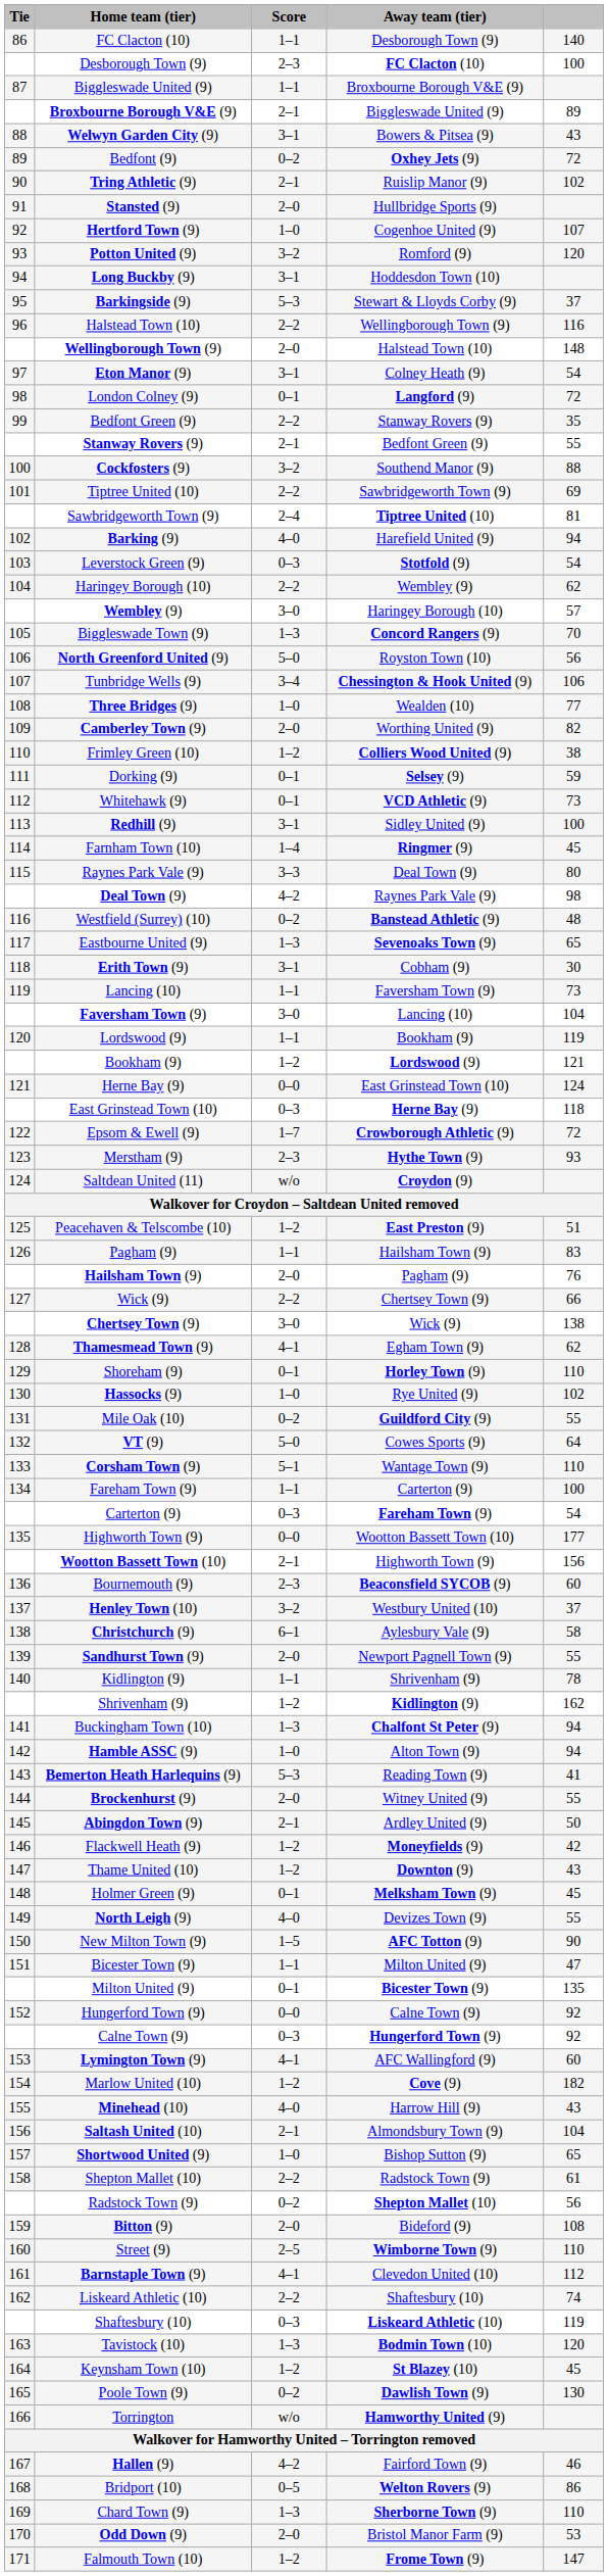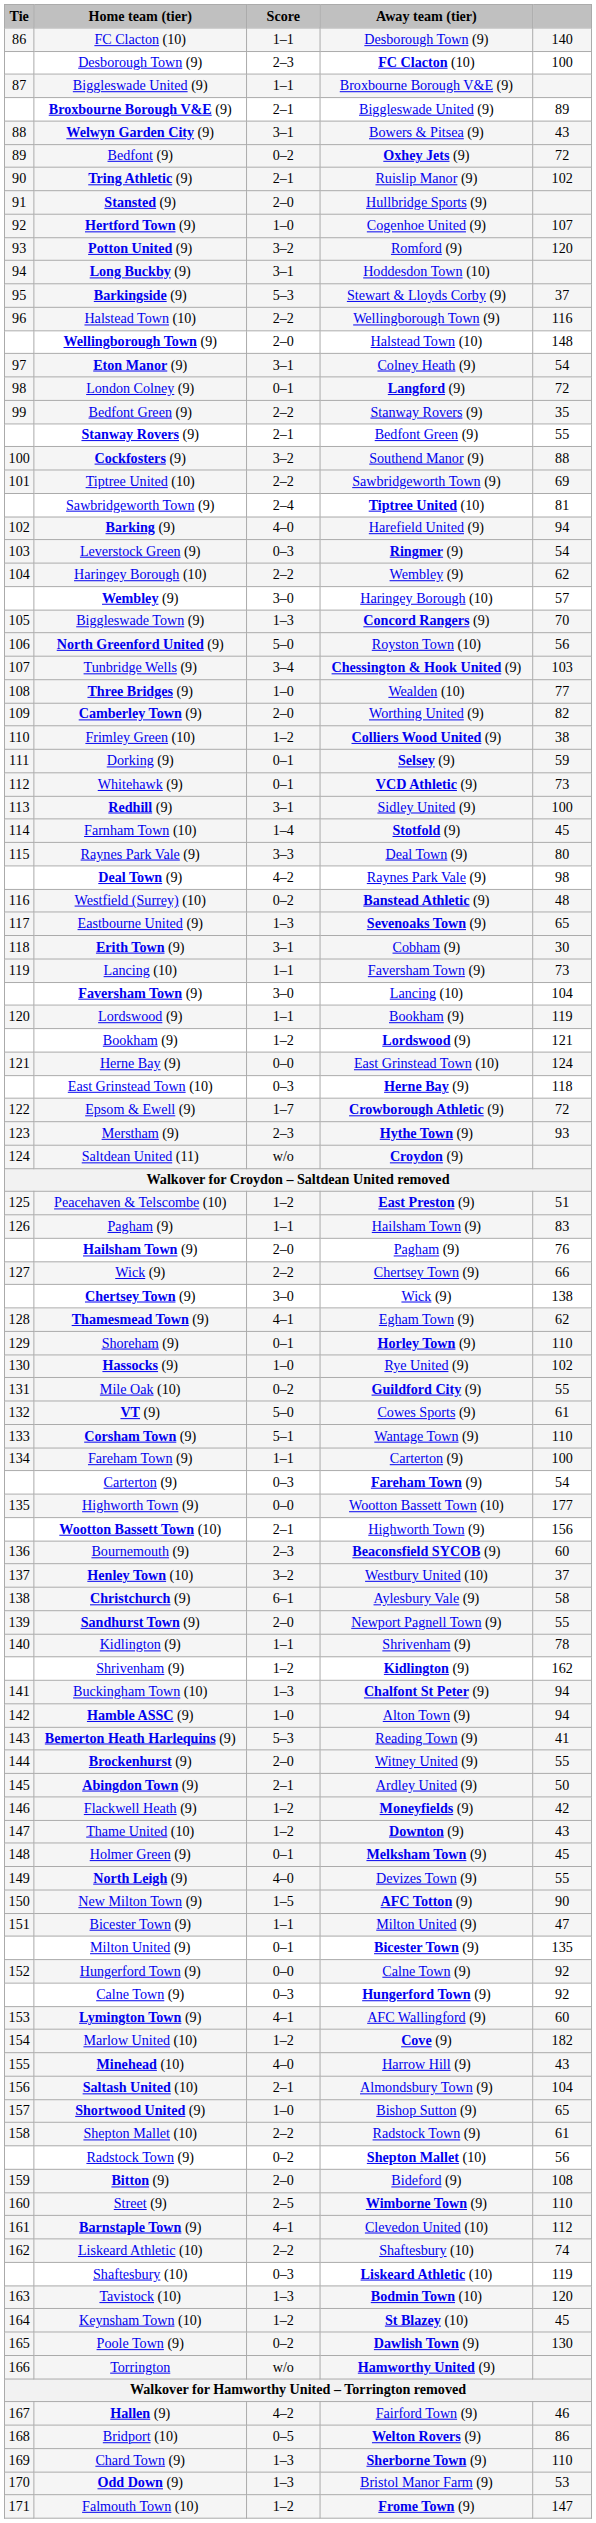Leverstock Green (9) | Away team (tier): Stotfold (9) -> Ringmer (9)
Tunbridge Wells (9) | column 5: 106 -> 103
Farnham Town (10) | Away team (tier): Ringmer (9) -> Stotfold (9)
VT (9) | column 5: 64 -> 61
Odd Down (9) | Score: 2–0 -> 1–3
